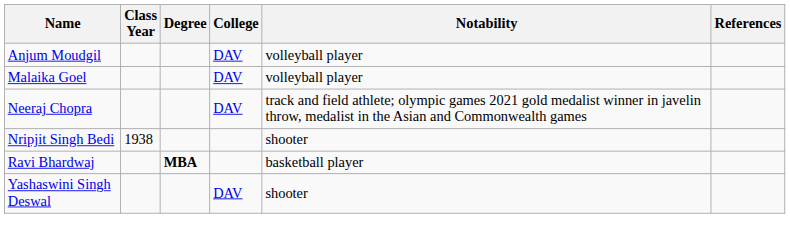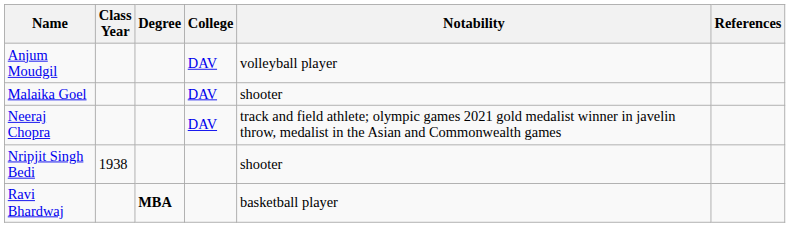Malaika Goel | Notability: volleyball player -> shooter
- row: Yashaswini Singh Deswal | DAV | shooter
